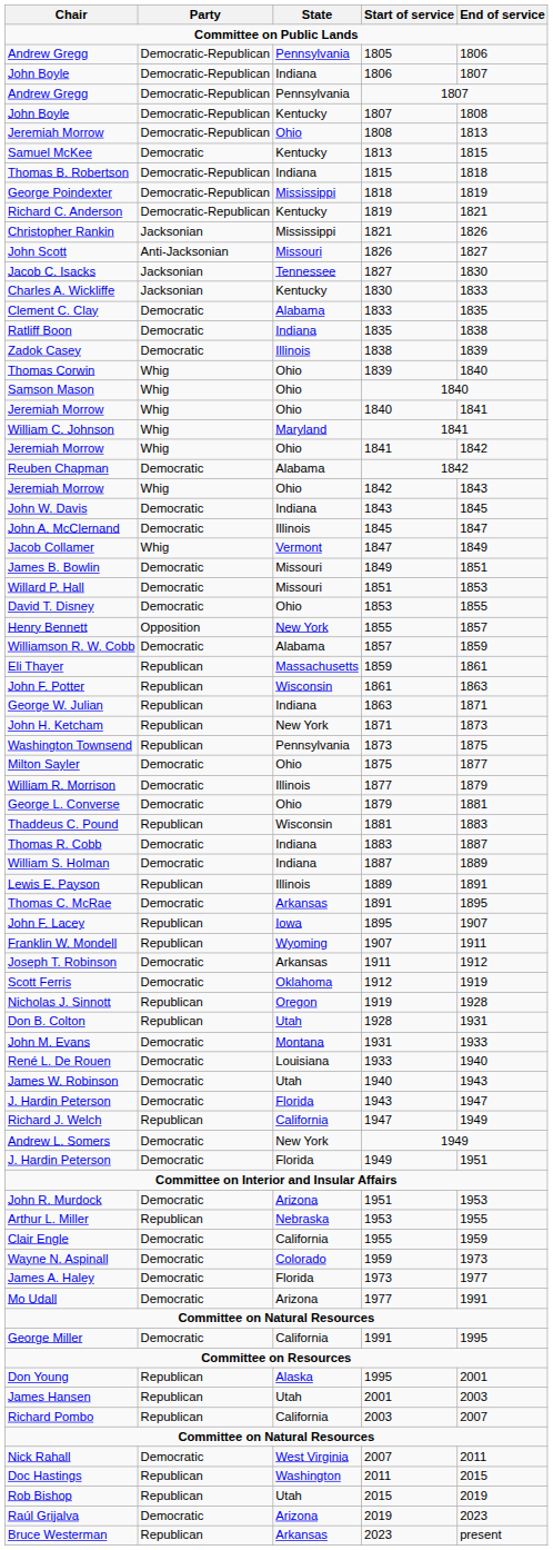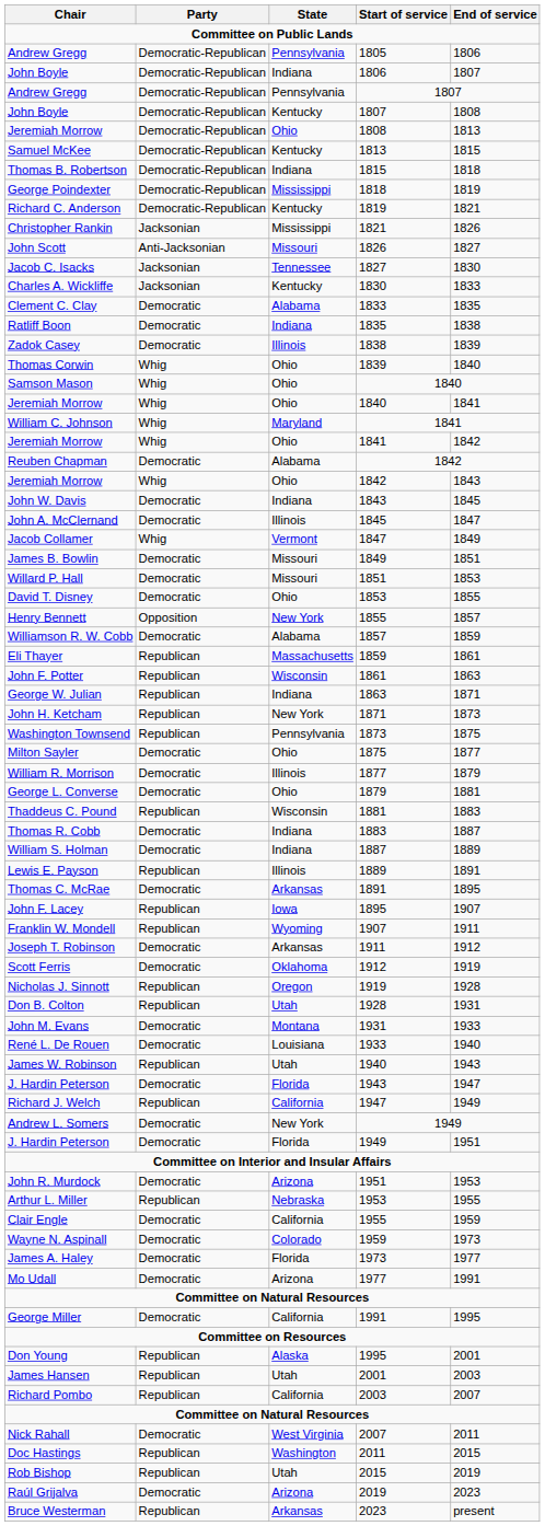Samuel McKee | Party: Democratic -> Democratic-Republican
James W. Robinson | Party: Democratic -> Republican
